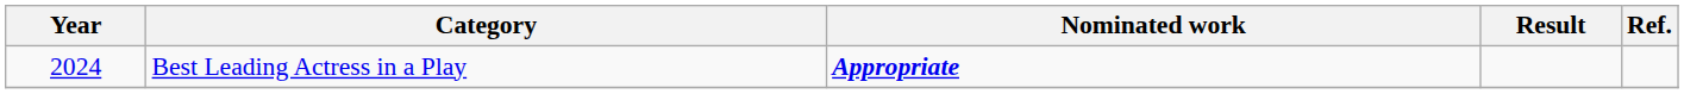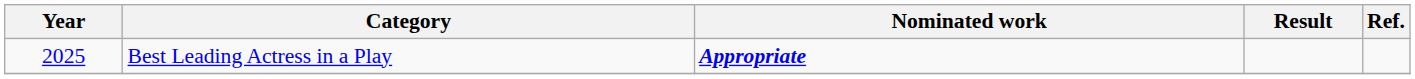Best Leading Actress in a Play | Year: 2024 -> 2025
